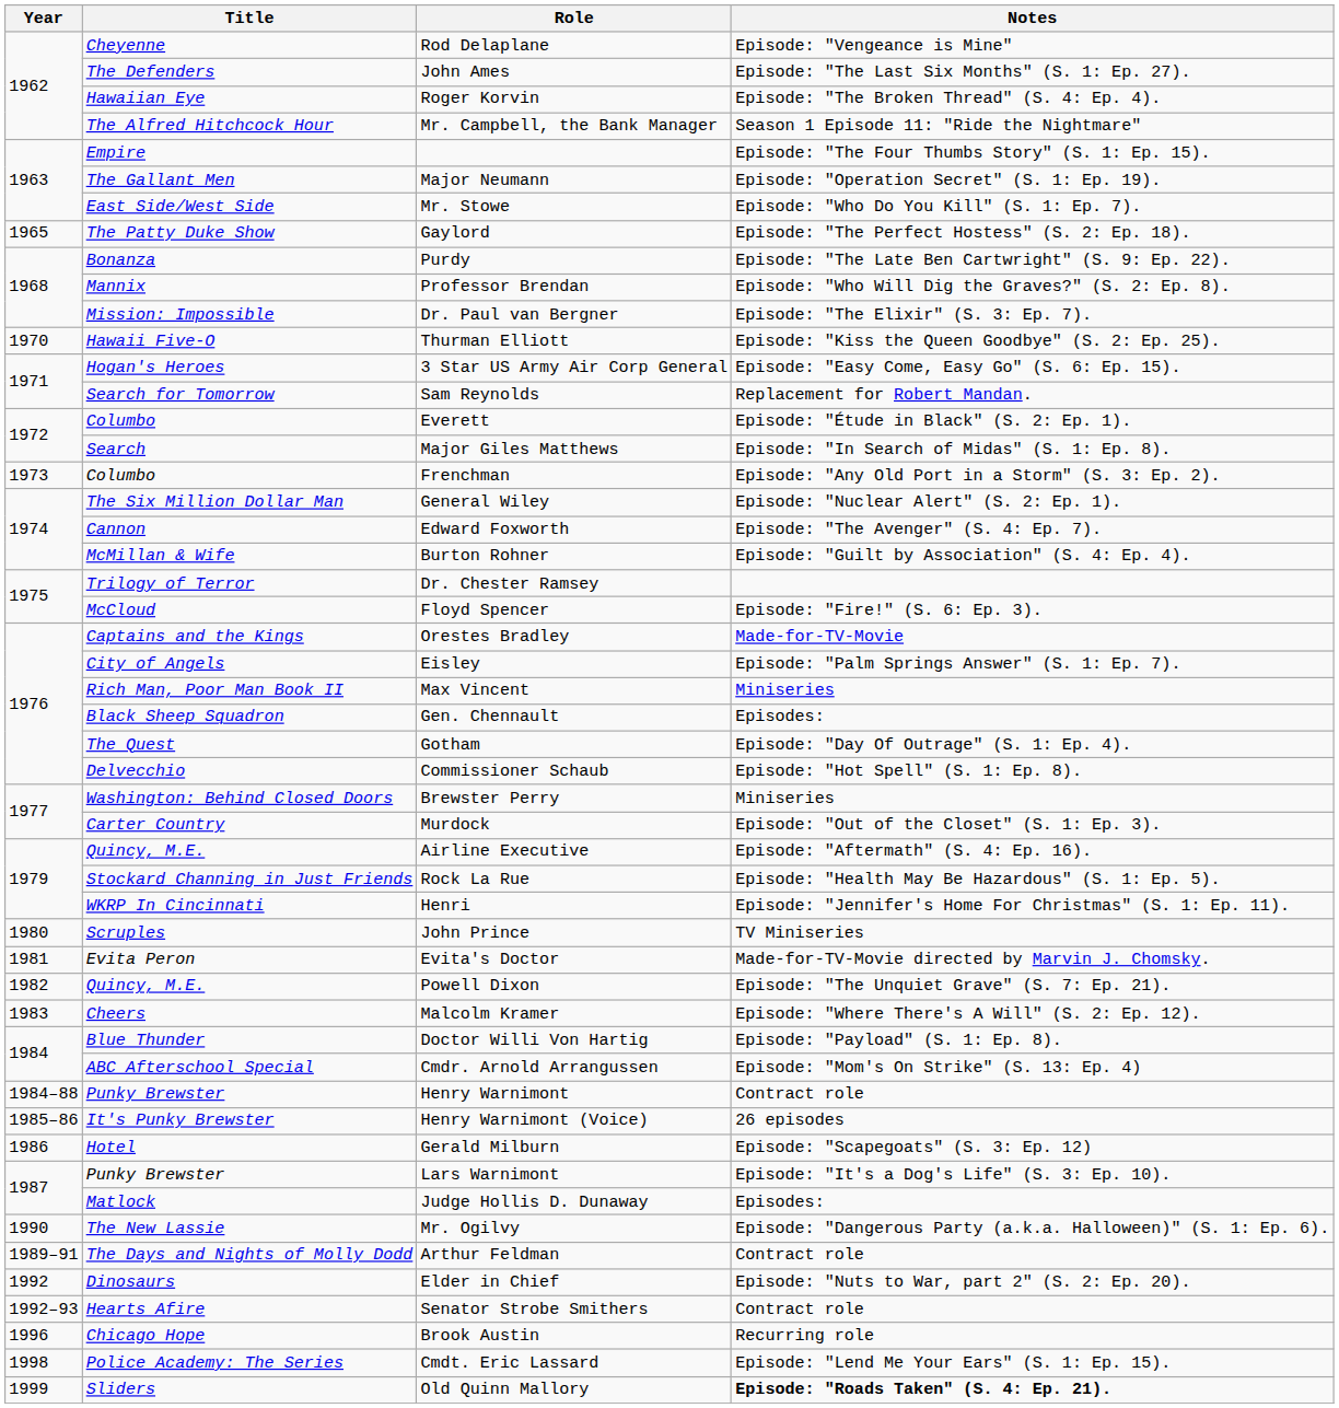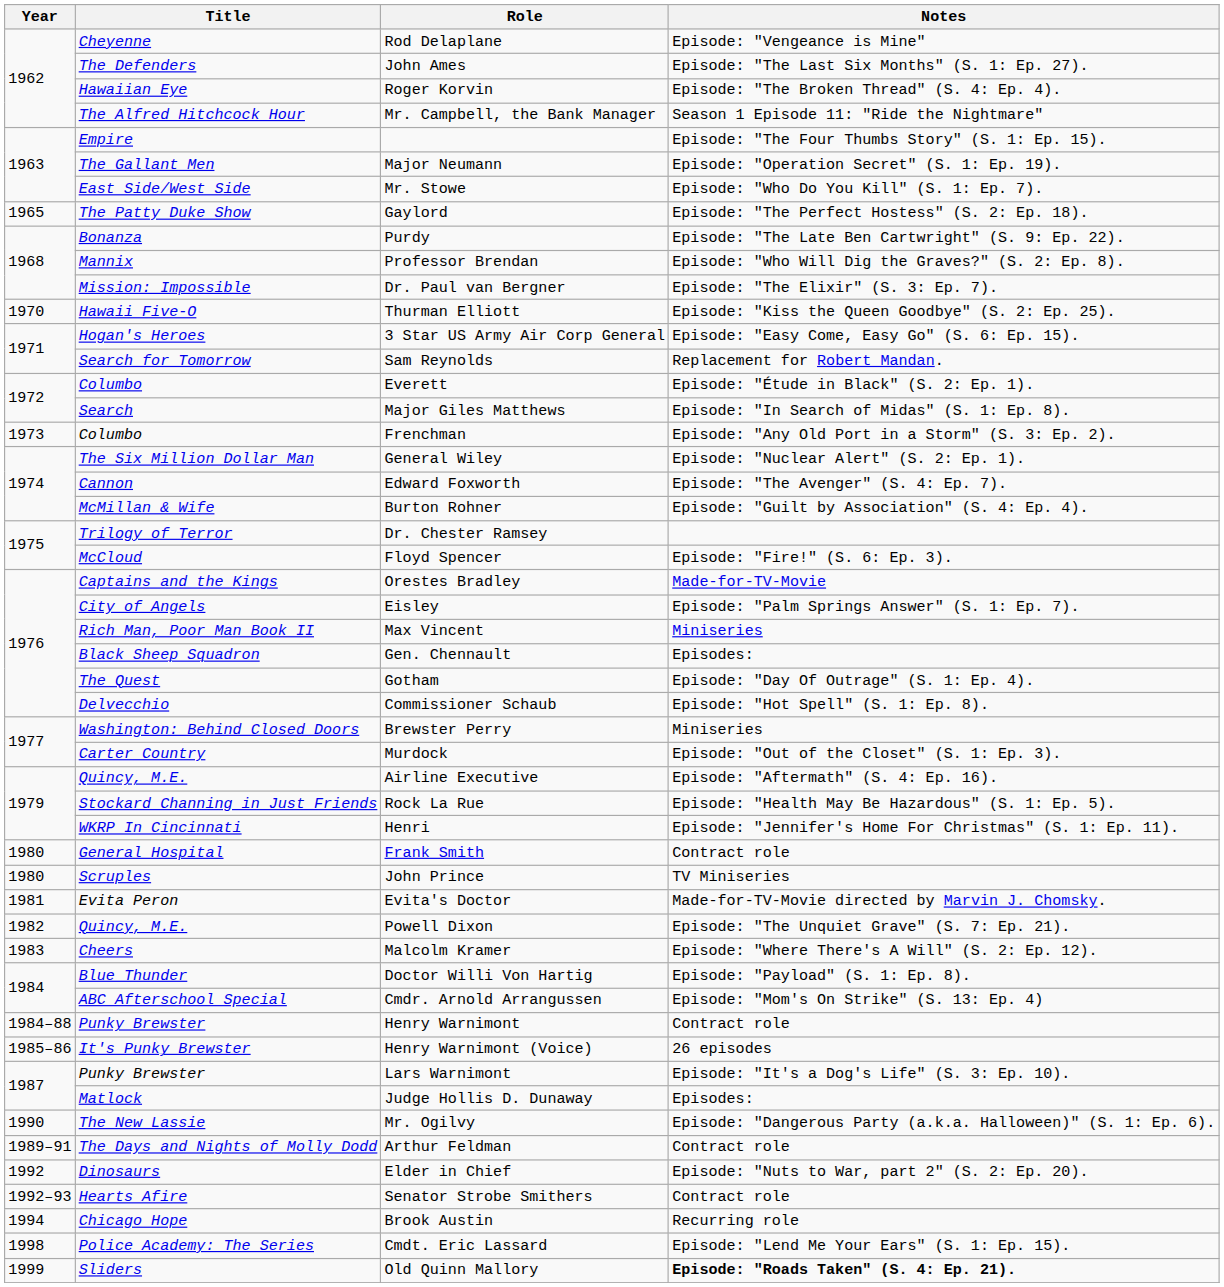+ row: 1980 | General Hospital | Frank Smith | Contract role
- row: 1986 | Hotel | Gerald Milburn | Episode: "Scapegoats" (S. 3: Ep. 12)
Brook Austin | Year: 1996 -> 1994
